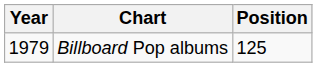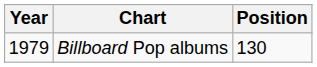Billboard Pop albums | Position: 125 -> 130
